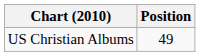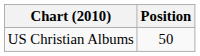US Christian Albums | Position: 49 -> 50
